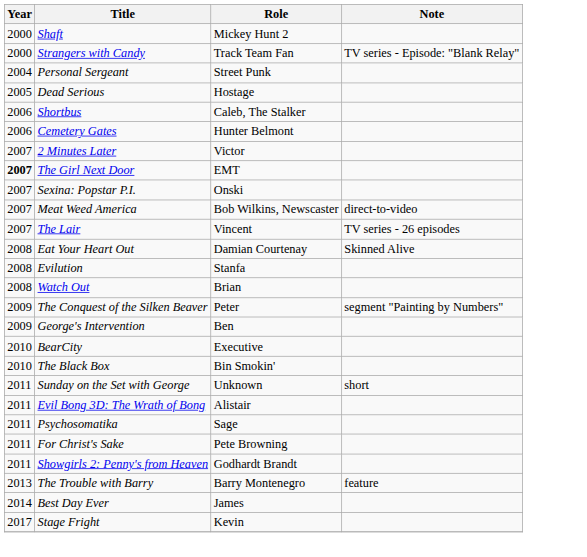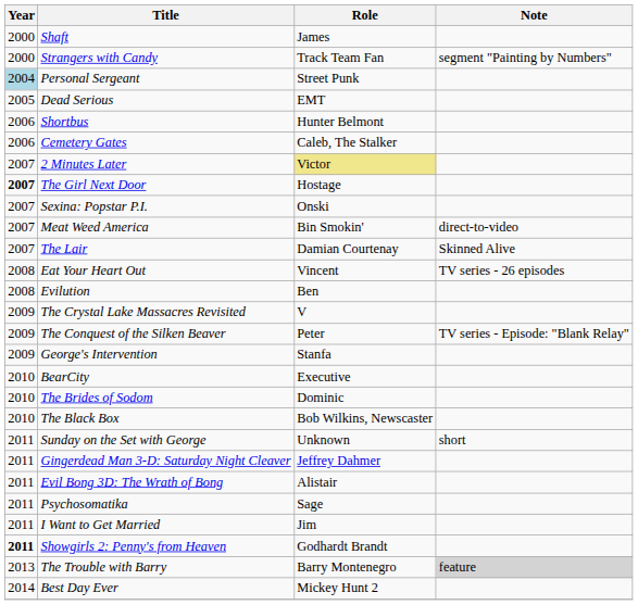Shaft | Role: Mickey Hunt 2 -> James
Strangers with Candy | Note: TV series - Episode: "Blank Relay" -> segment "Painting by Numbers"
Personal Sergeant | Year: no background -> lightblue background
Dead Serious | Role: Hostage -> EMT
Shortbus | Role: Caleb, The Stalker -> Hunter Belmont
Cemetery Gates | Role: Hunter Belmont -> Caleb, The Stalker
2 Minutes Later | Role: no background -> khaki background
The Girl Next Door | Role: EMT -> Hostage
Meat Weed America | Role: Bob Wilkins, Newscaster -> Bin Smokin'
The Lair | Role: Vincent -> Damian Courtenay
The Lair | Note: TV series - 26 episodes -> Skinned Alive
Eat Your Heart Out | Role: Damian Courtenay -> Vincent
Eat Your Heart Out | Note: Skinned Alive -> TV series - 26 episodes
Evilution | Role: Stanfa -> Ben
- row: 2008 | Watch Out | Brian
+ row: 2009 | The Crystal Lake Massacres Revisited | V
The Conquest of the Silken Beaver | Note: segment "Painting by Numbers" -> TV series - Episode: "Blank Relay"
George's Intervention | Role: Ben -> Stanfa
+ row: 2010 | The Brides of Sodom | Dominic
The Black Box | Role: Bin Smokin' -> Bob Wilkins, Newscaster
+ row: 2011 | Gingerdead Man 3-D: Saturday Night Cleaver | Jeffrey Dahmer
- row: 2011 | For Christ's Sake | Pete Browning
+ row: 2011 | I Want to Get Married | Jim
Showgirls 2: Penny's from Heaven | Year: normal -> bold
The Trouble with Barry | Note: no background -> lightgrey background
Best Day Ever | Role: James -> Mickey Hunt 2
- row: 2017 | Stage Fright | Kevin
